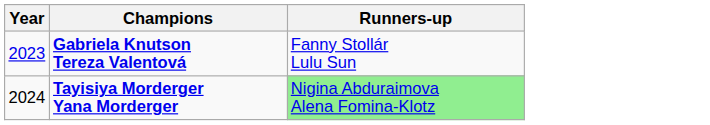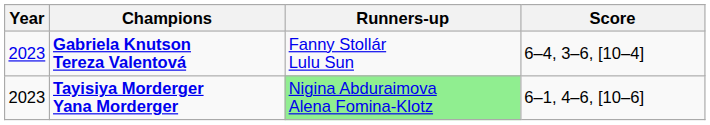+ column: Score | 6–4, 3–6, [10–4] | 6–1, 4–6, [10–6]
Tayisiya Morderger Yana Morderger | Year: 2024 -> 2023
